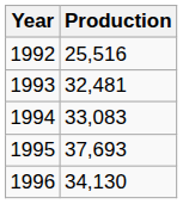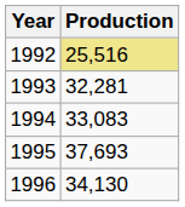1992 | Production: no background -> khaki background
1993 | Production: 32,481 -> 32,281
